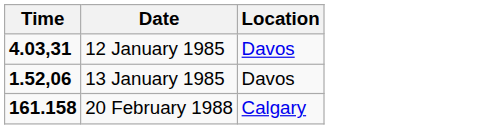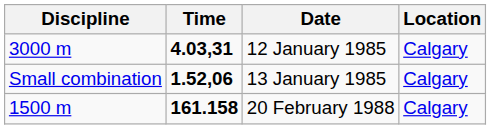+ column: Discipline | 3000 m | Small combination | 1500 m
12 January 1985 | Location: Davos -> Calgary
13 January 1985 | Location: Davos -> Calgary
